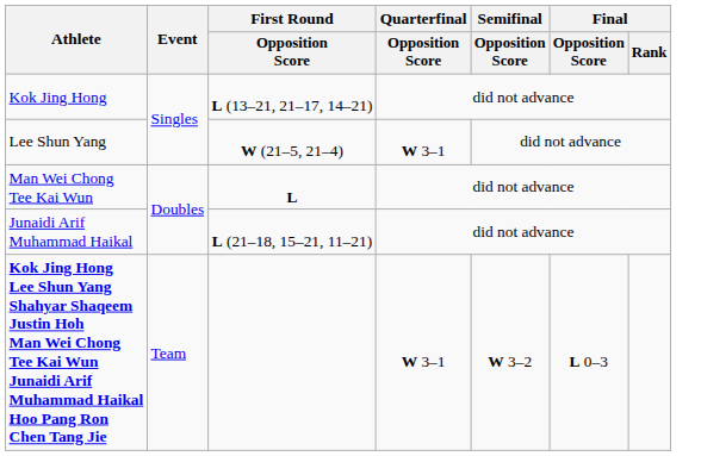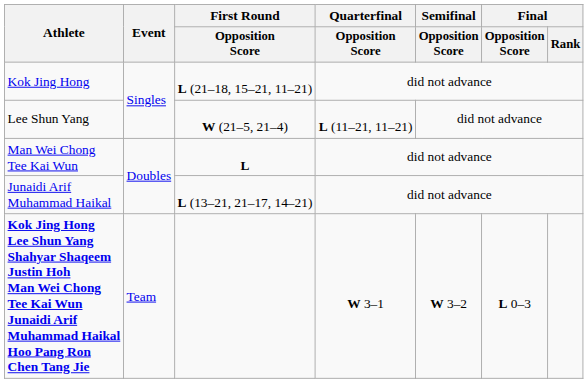Kok Jing Hong | First Round / Opposition Score: L (13–21, 21–17, 14–21) -> L (21–18, 15–21, 11–21)
Lee Shun Yang | Quarterfinal / Opposition Score: W 3–1 -> L (11–21, 11–21)
Junaidi Arif Muhammad Haikal | First Round / Opposition Score: L (21–18, 15–21, 11–21) -> L (13–21, 21–17, 14–21)
